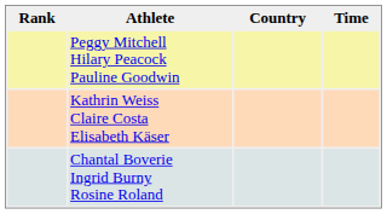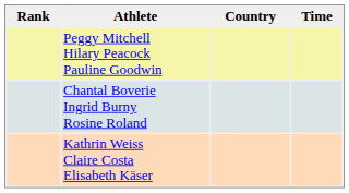rows swapped: Chantal Boverie Ingrid Burny Rosine Roland <-> Kathrin Weiss Claire Costa Elisabeth Käser
